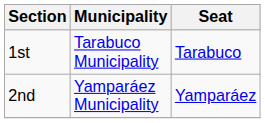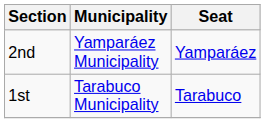rows swapped: 1st <-> 2nd
